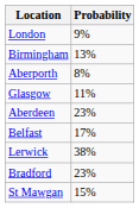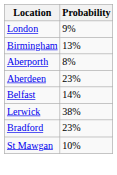- row: Glasgow | 11%
Belfast | Probability: 17% -> 14%
St Mawgan | Probability: 15% -> 10%
